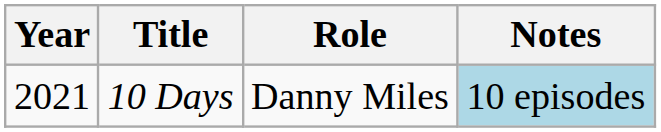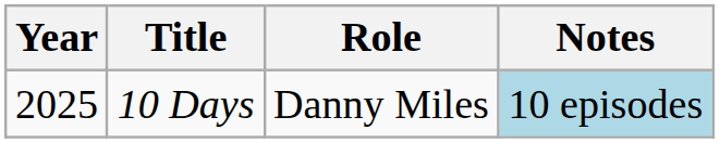10 Days | Year: 2021 -> 2025
